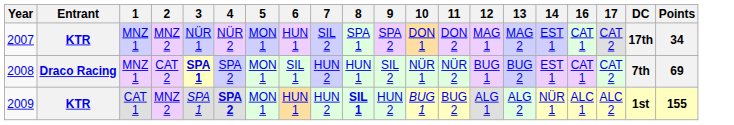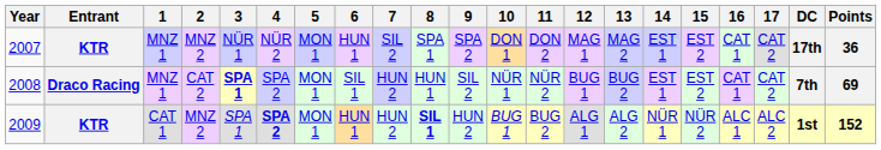+ column: 15 | EST 2 | EST 2 | NÜR 2
2007 | Points: 34 -> 36
2009 | Points: 155 -> 152
